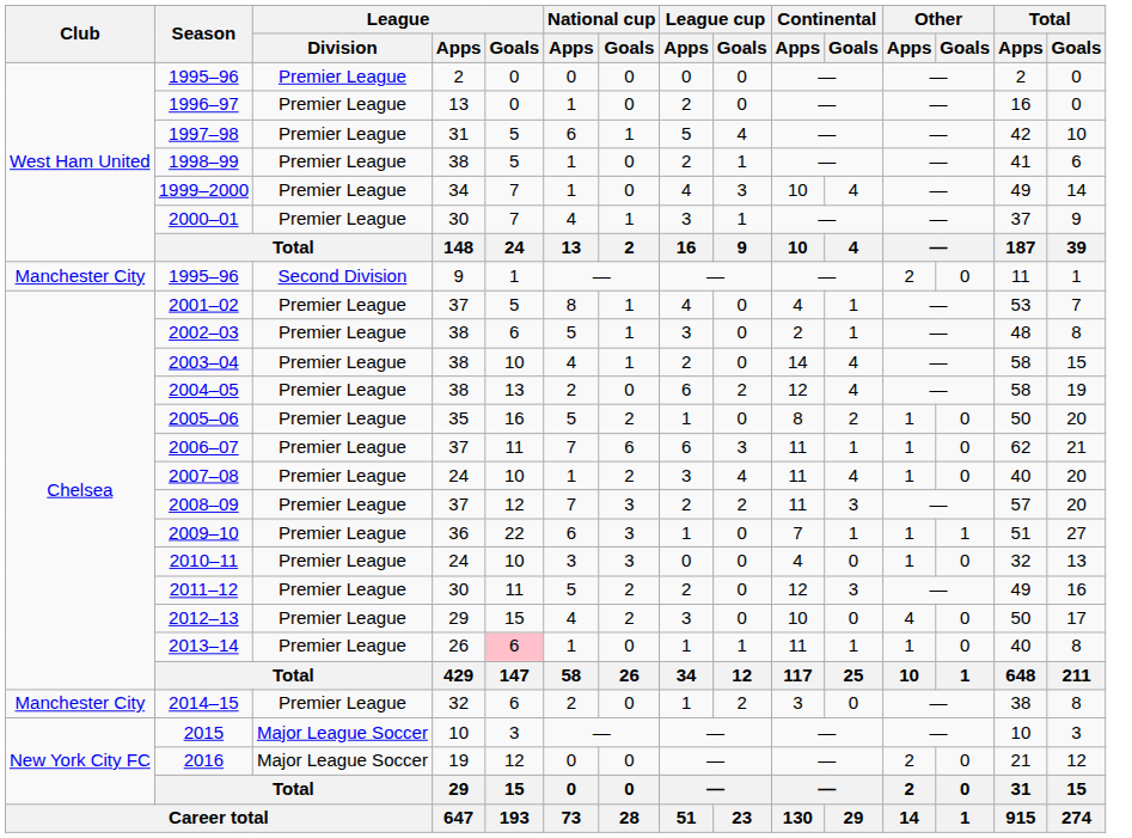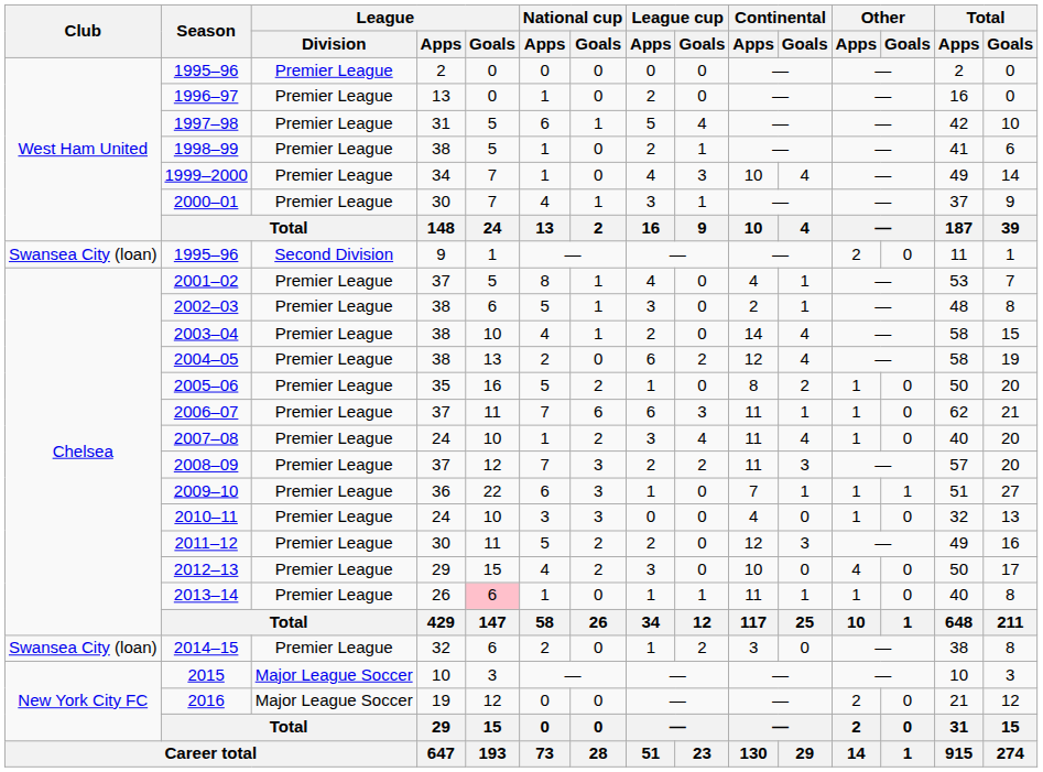1995–96 / 9 | Club: Manchester City -> Swansea City (loan)
2014–15 | Club: Manchester City -> Swansea City (loan)
